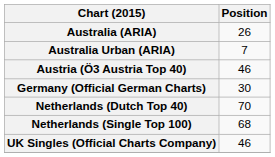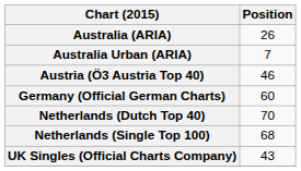Germany (Official German Charts) | Position: 30 -> 60
UK Singles (Official Charts Company) | Position: 46 -> 43
